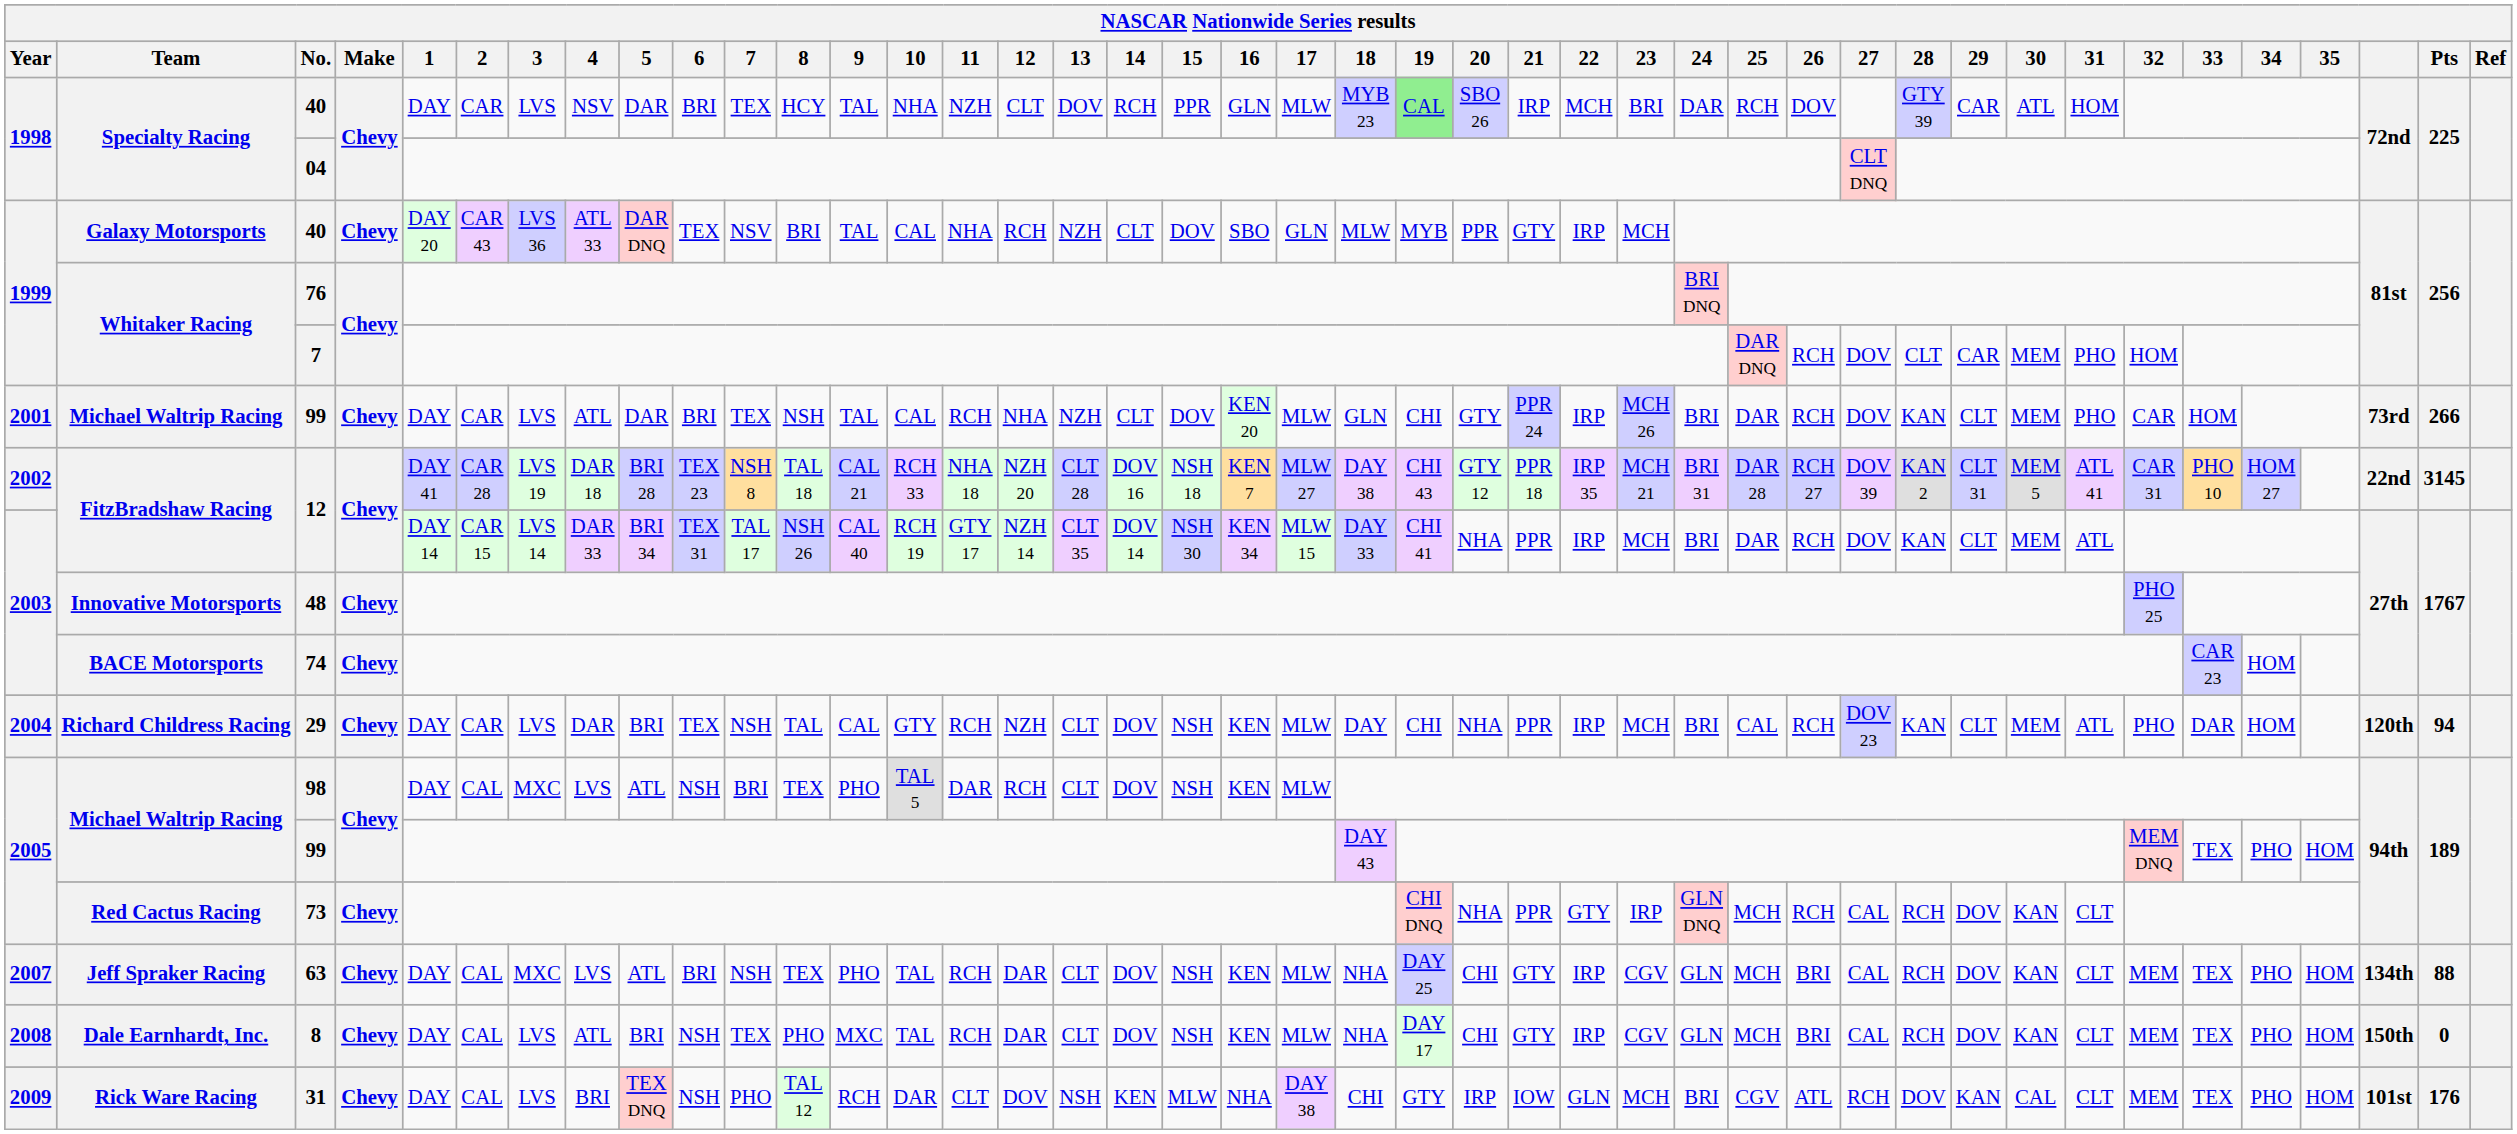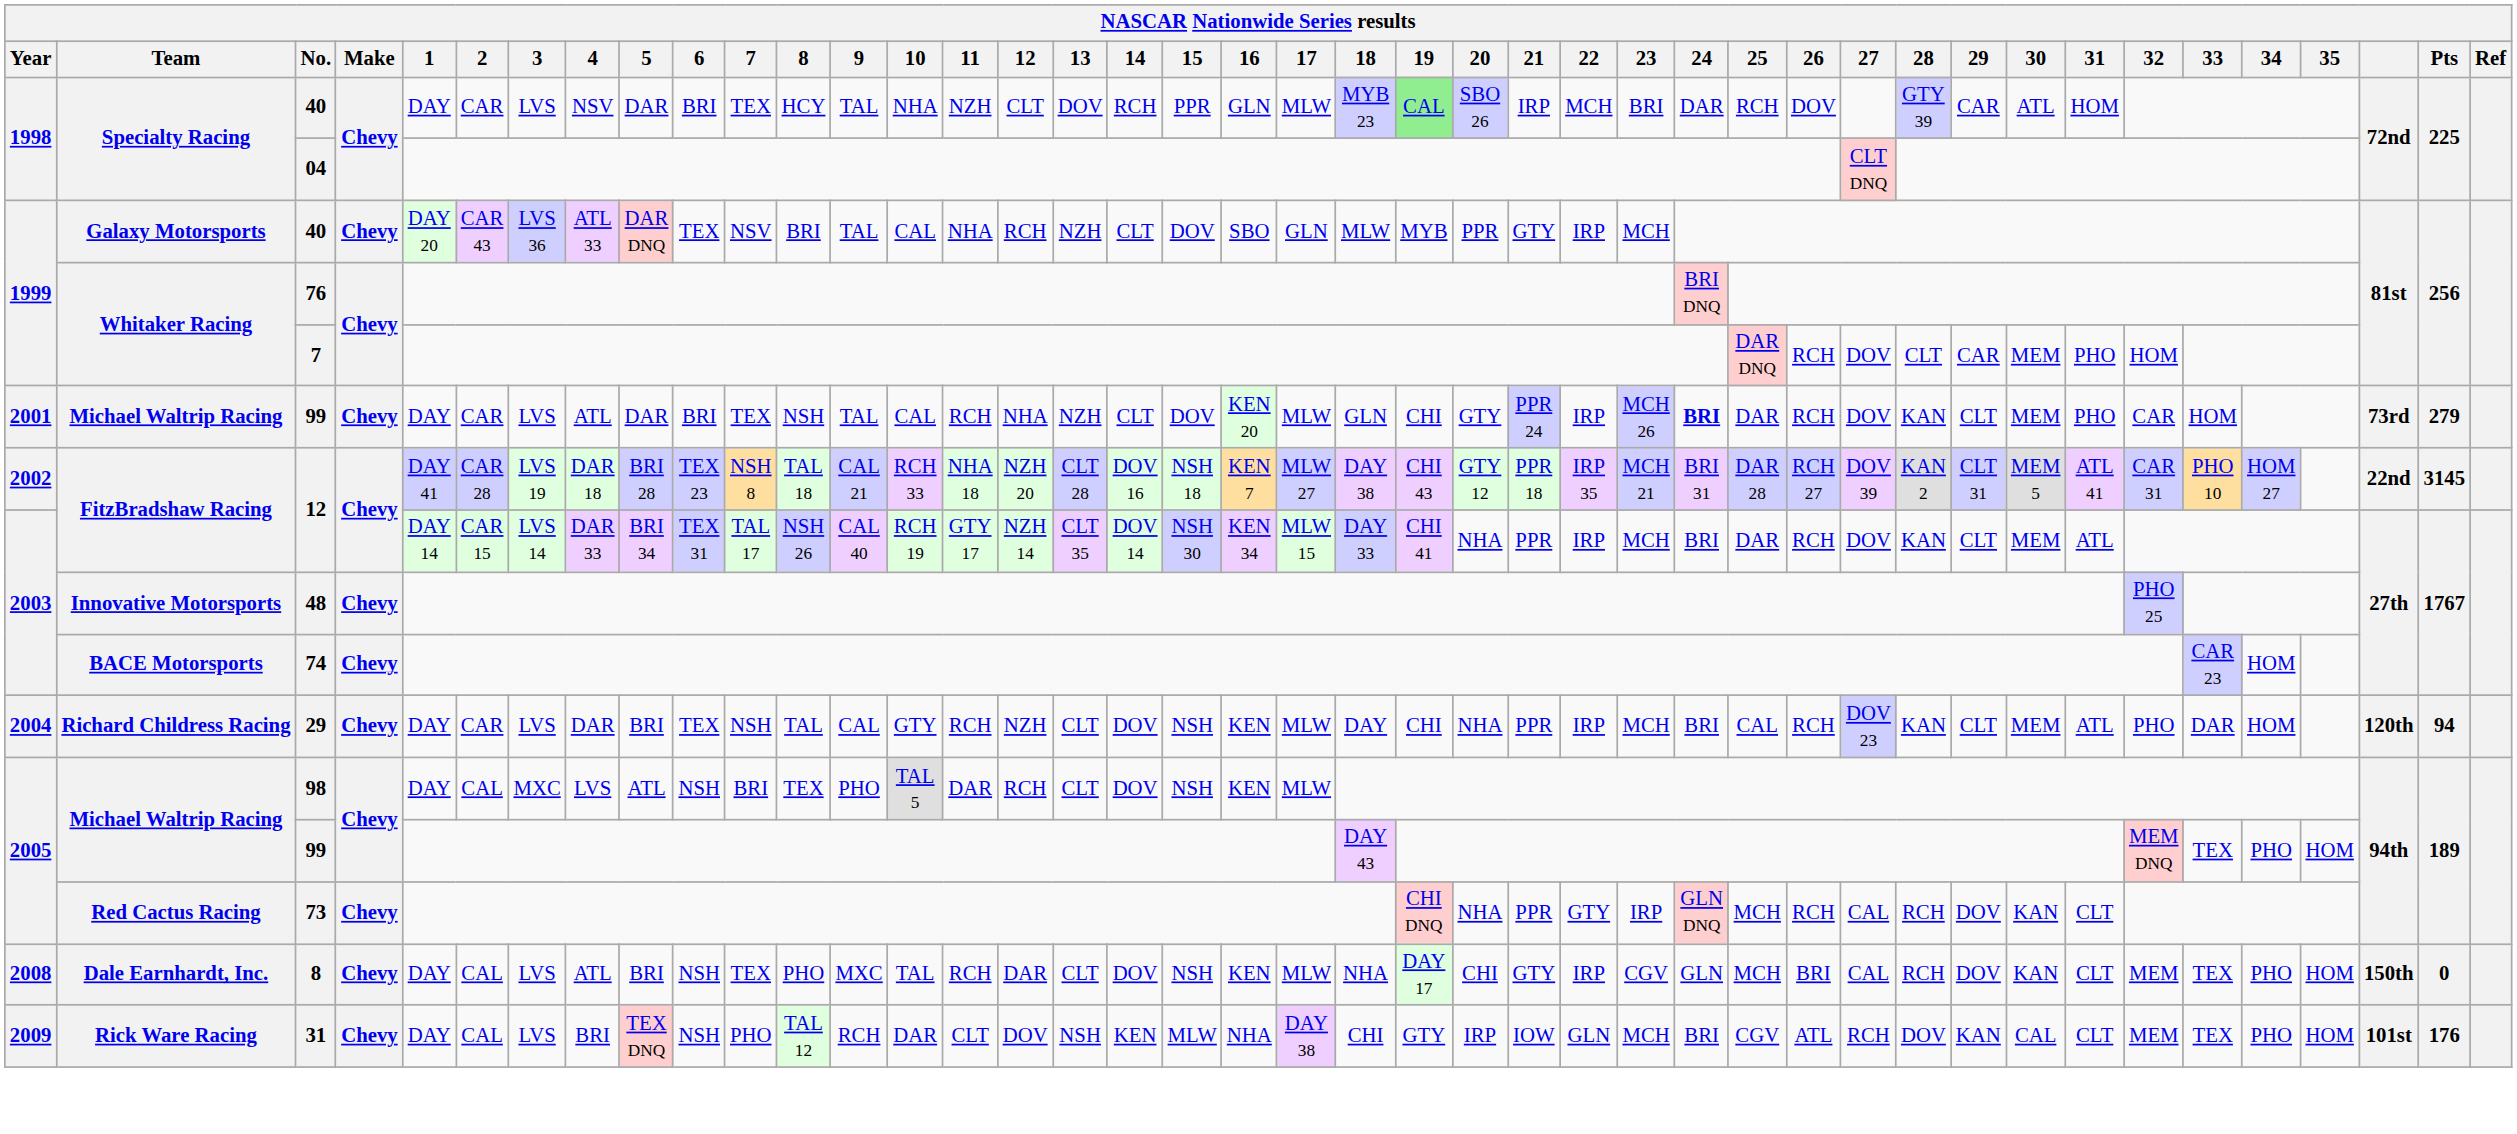2001 / 99 | 24: normal -> bold
2001 / 99 | Pts: 266 -> 279
- row: 2007 | Jeff Spraker Racing | 63 | Chevy | DAY | CAL | MXC | LVS | ATL | BRI | NSH | TEX | PHO | TAL | RCH | DAR | CLT | DOV | NSH | KEN | MLW | NHA | DAY 25 | CHI | GTY | IRP | CGV | GLN | MCH | BRI | CAL | RCH | DOV | KAN | CLT | MEM | TEX | PHO | HOM | 134th | 88
